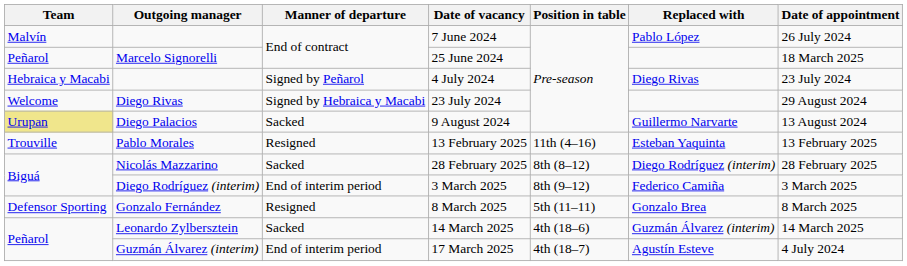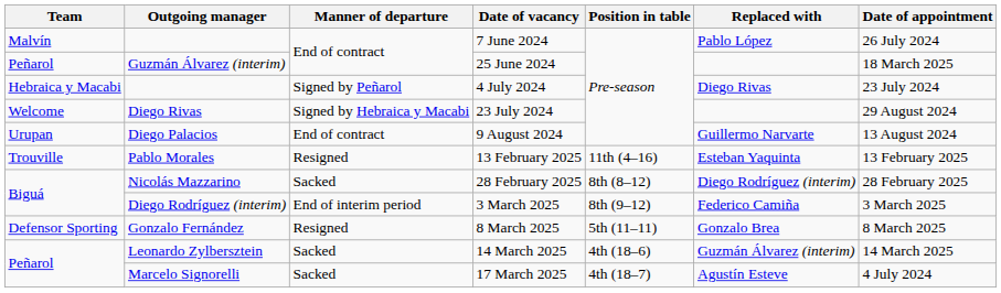25 June 2024 | Outgoing manager: Marcelo Signorelli -> Guzmán Álvarez (interim)
9 August 2024 | Team: khaki background -> no background
9 August 2024 | Manner of departure: Sacked -> End of contract
17 March 2025 | Outgoing manager: Guzmán Álvarez (interim) -> Marcelo Signorelli
17 March 2025 | Manner of departure: End of interim period -> Sacked
